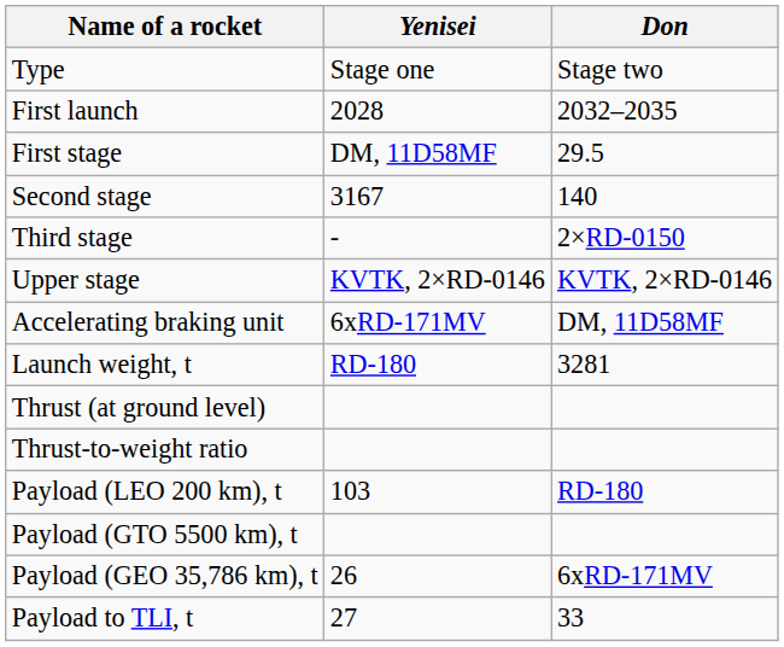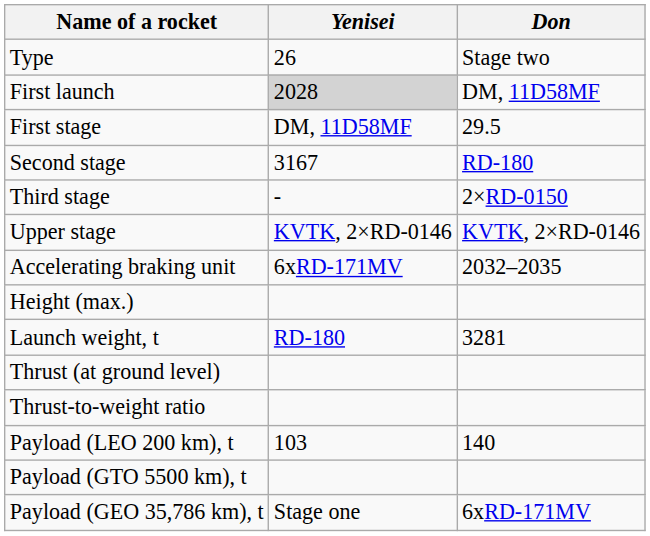Type | Yenisei: Stage one -> 26
First launch | Yenisei: no background -> lightgrey background
First launch | Don: 2032–2035 -> DM, 11D58MF
Second stage | Don: 140 -> RD-180
Accelerating braking unit | Don: DM, 11D58MF -> 2032–2035
+ row: Height (max.)
Payload (LEO 200 km), t | Don: RD-180 -> 140
Payload (GEO 35,786 km), t | Yenisei: 26 -> Stage one
- row: Payload to TLI, t | 27 | 33
